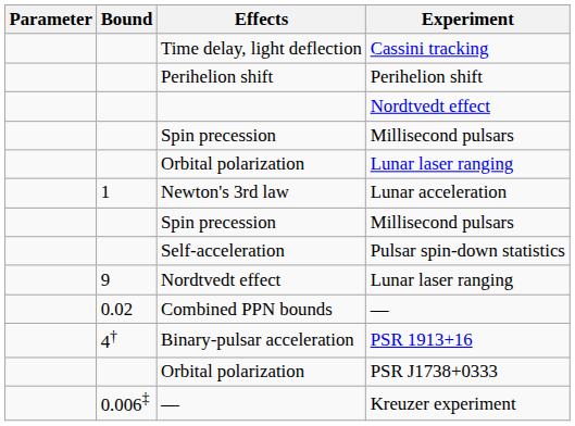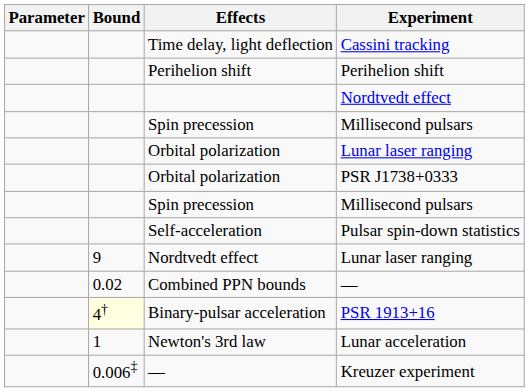rows swapped: Orbital polarization / PSR J1738+0333 <-> Newton's 3rd law
Binary-pulsar acceleration | Bound: no background -> lightyellow background
